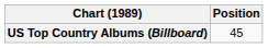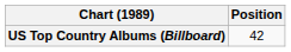US Top Country Albums (Billboard) | Position: 45 -> 42
